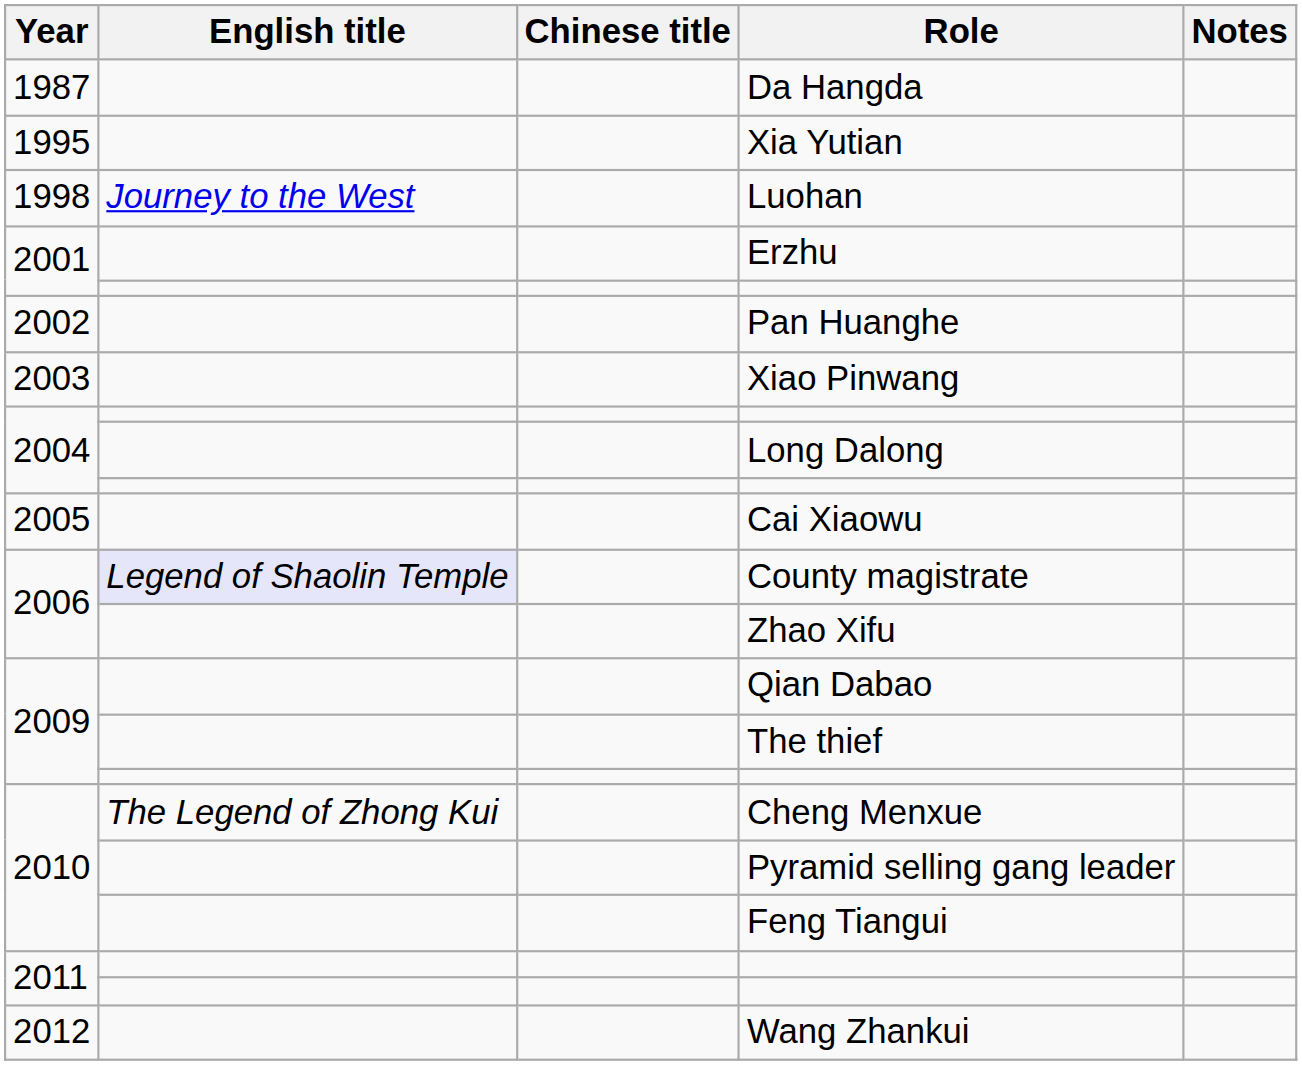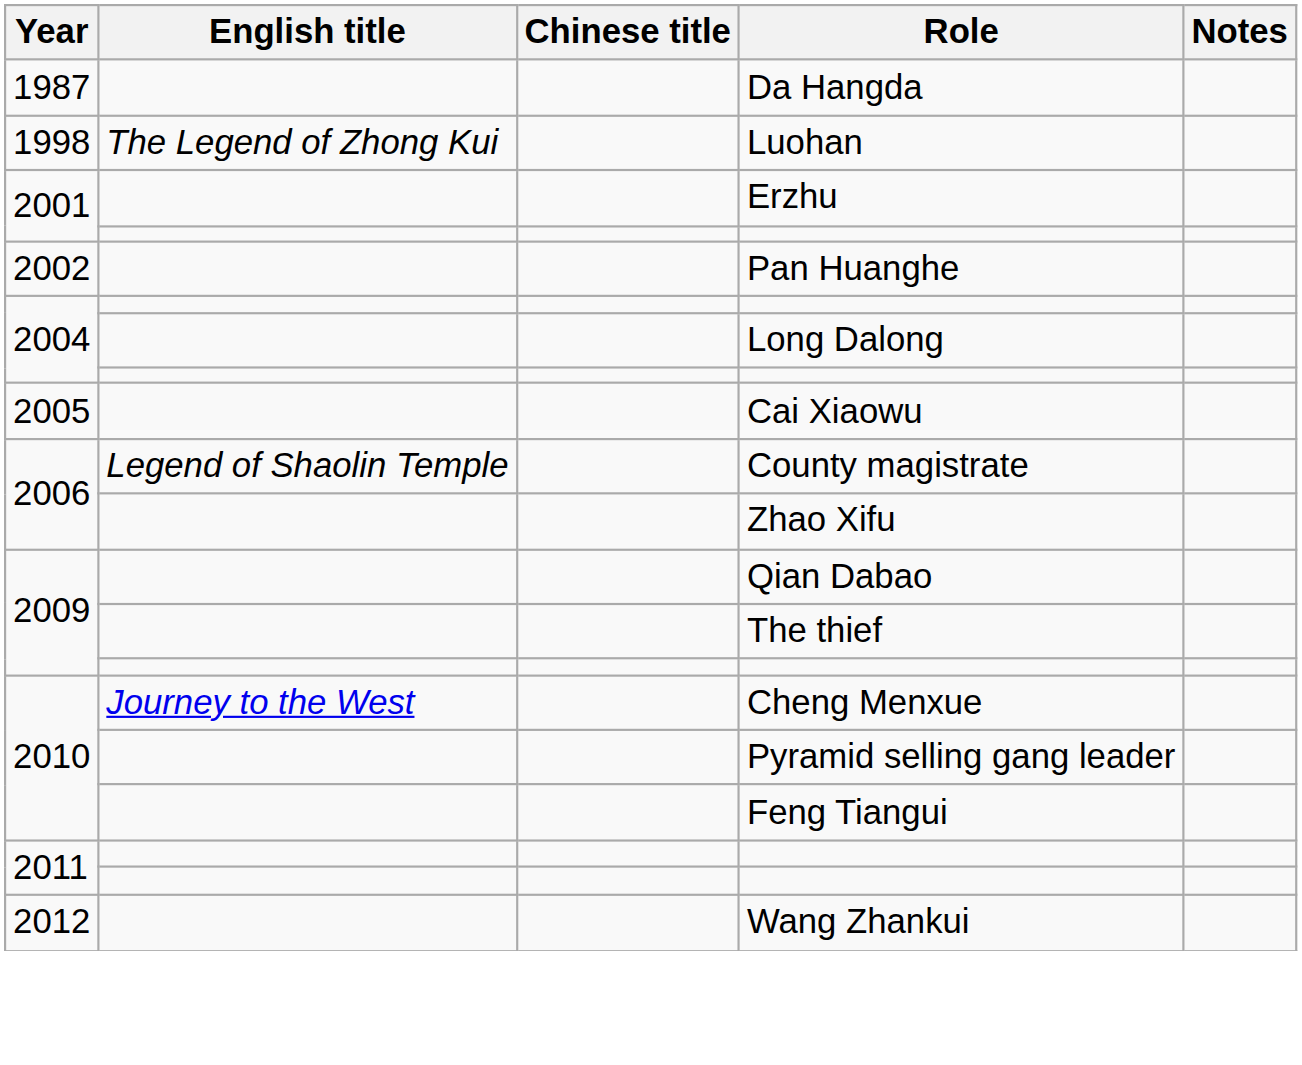- row: 1995 | Xia Yutian
Luohan | English title: Journey to the West -> The Legend of Zhong Kui
- row: 2003 | Xiao Pinwang
County magistrate | English title: lavender background -> no background
Cheng Menxue | English title: The Legend of Zhong Kui -> Journey to the West
